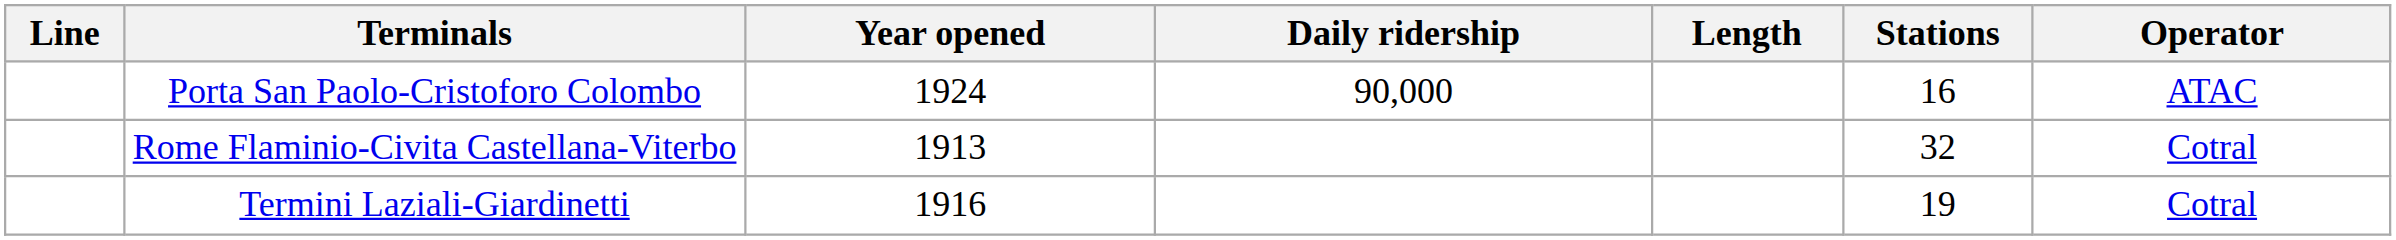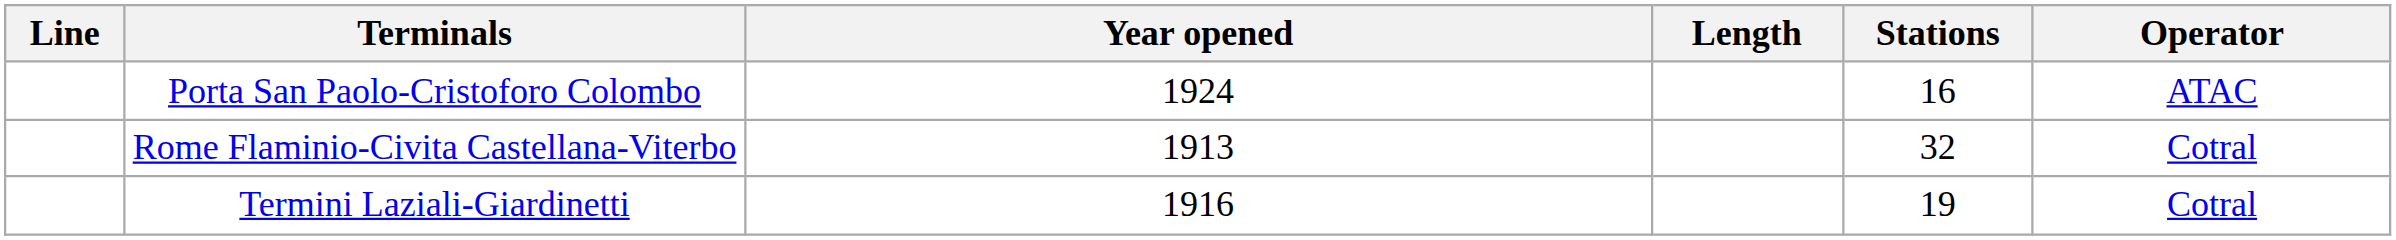- column: Daily ridership | 90,000
